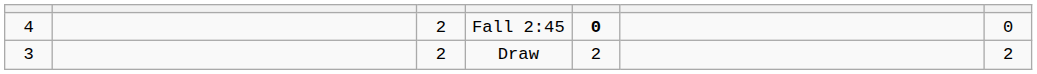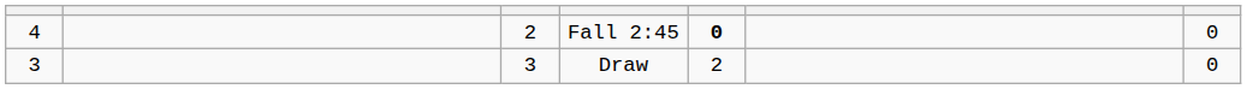Draw | column 3: 2 -> 3
Draw | column 7: 2 -> 0
